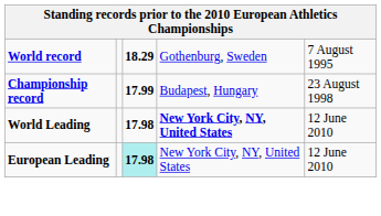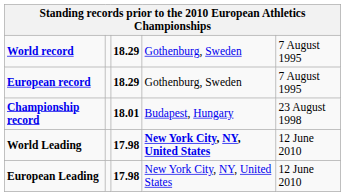+ row: European record | 18.29 | Gothenburg, Sweden | 7 August 1995
Championship record | column 3: 17.99 -> 18.01
European Leading | column 3: paleturquoise background -> no background
